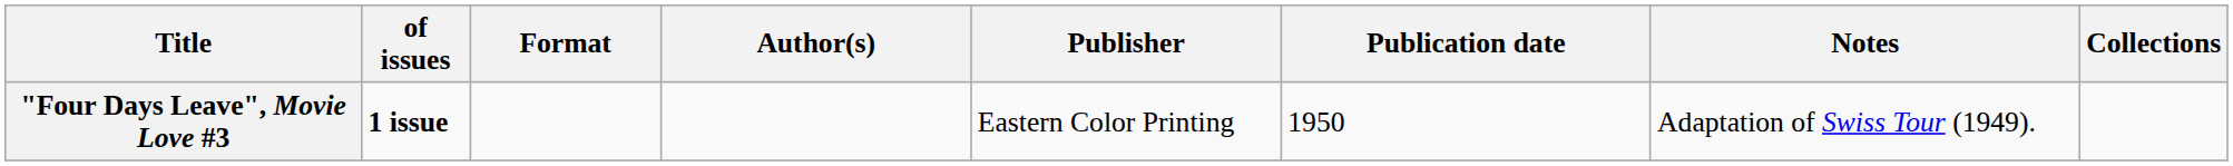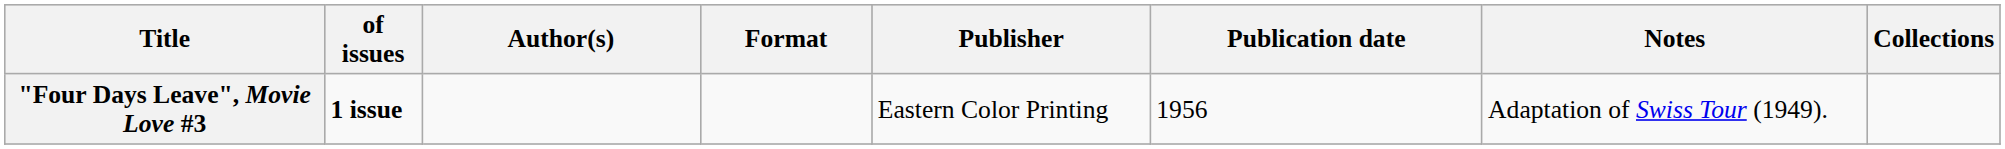columns swapped: Format <-> Author(s)
"Four Days Leave", Movie Love #3 | Publication date: 1950 -> 1956
